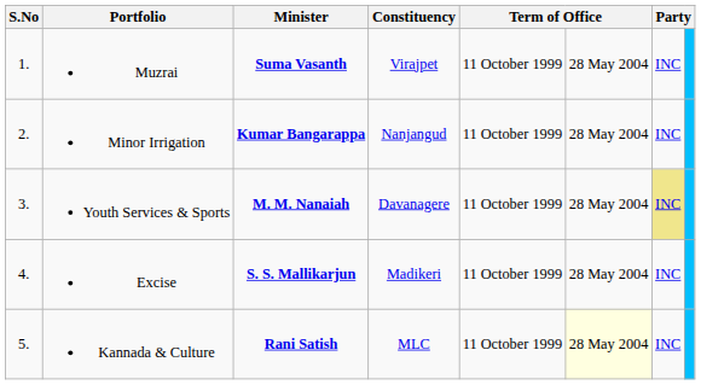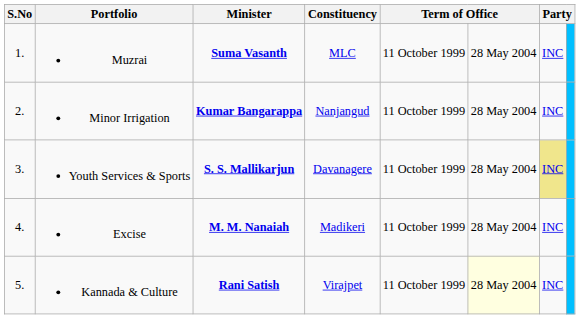Muzrai | Constituency: Virajpet -> MLC
Youth Services & Sports | Minister: M. M. Nanaiah -> S. S. Mallikarjun
Excise | Minister: S. S. Mallikarjun -> M. M. Nanaiah
Kannada & Culture | Constituency: MLC -> Virajpet
